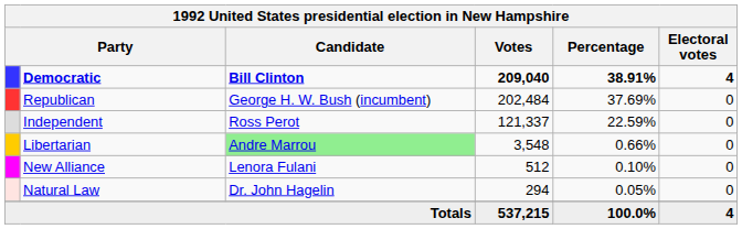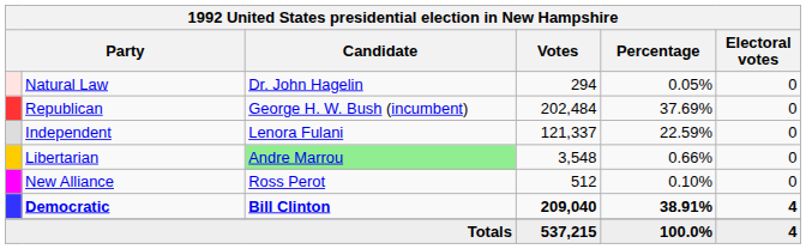rows swapped: Democratic <-> Natural Law
Independent | Candidate: Ross Perot -> Lenora Fulani
New Alliance | Candidate: Lenora Fulani -> Ross Perot
